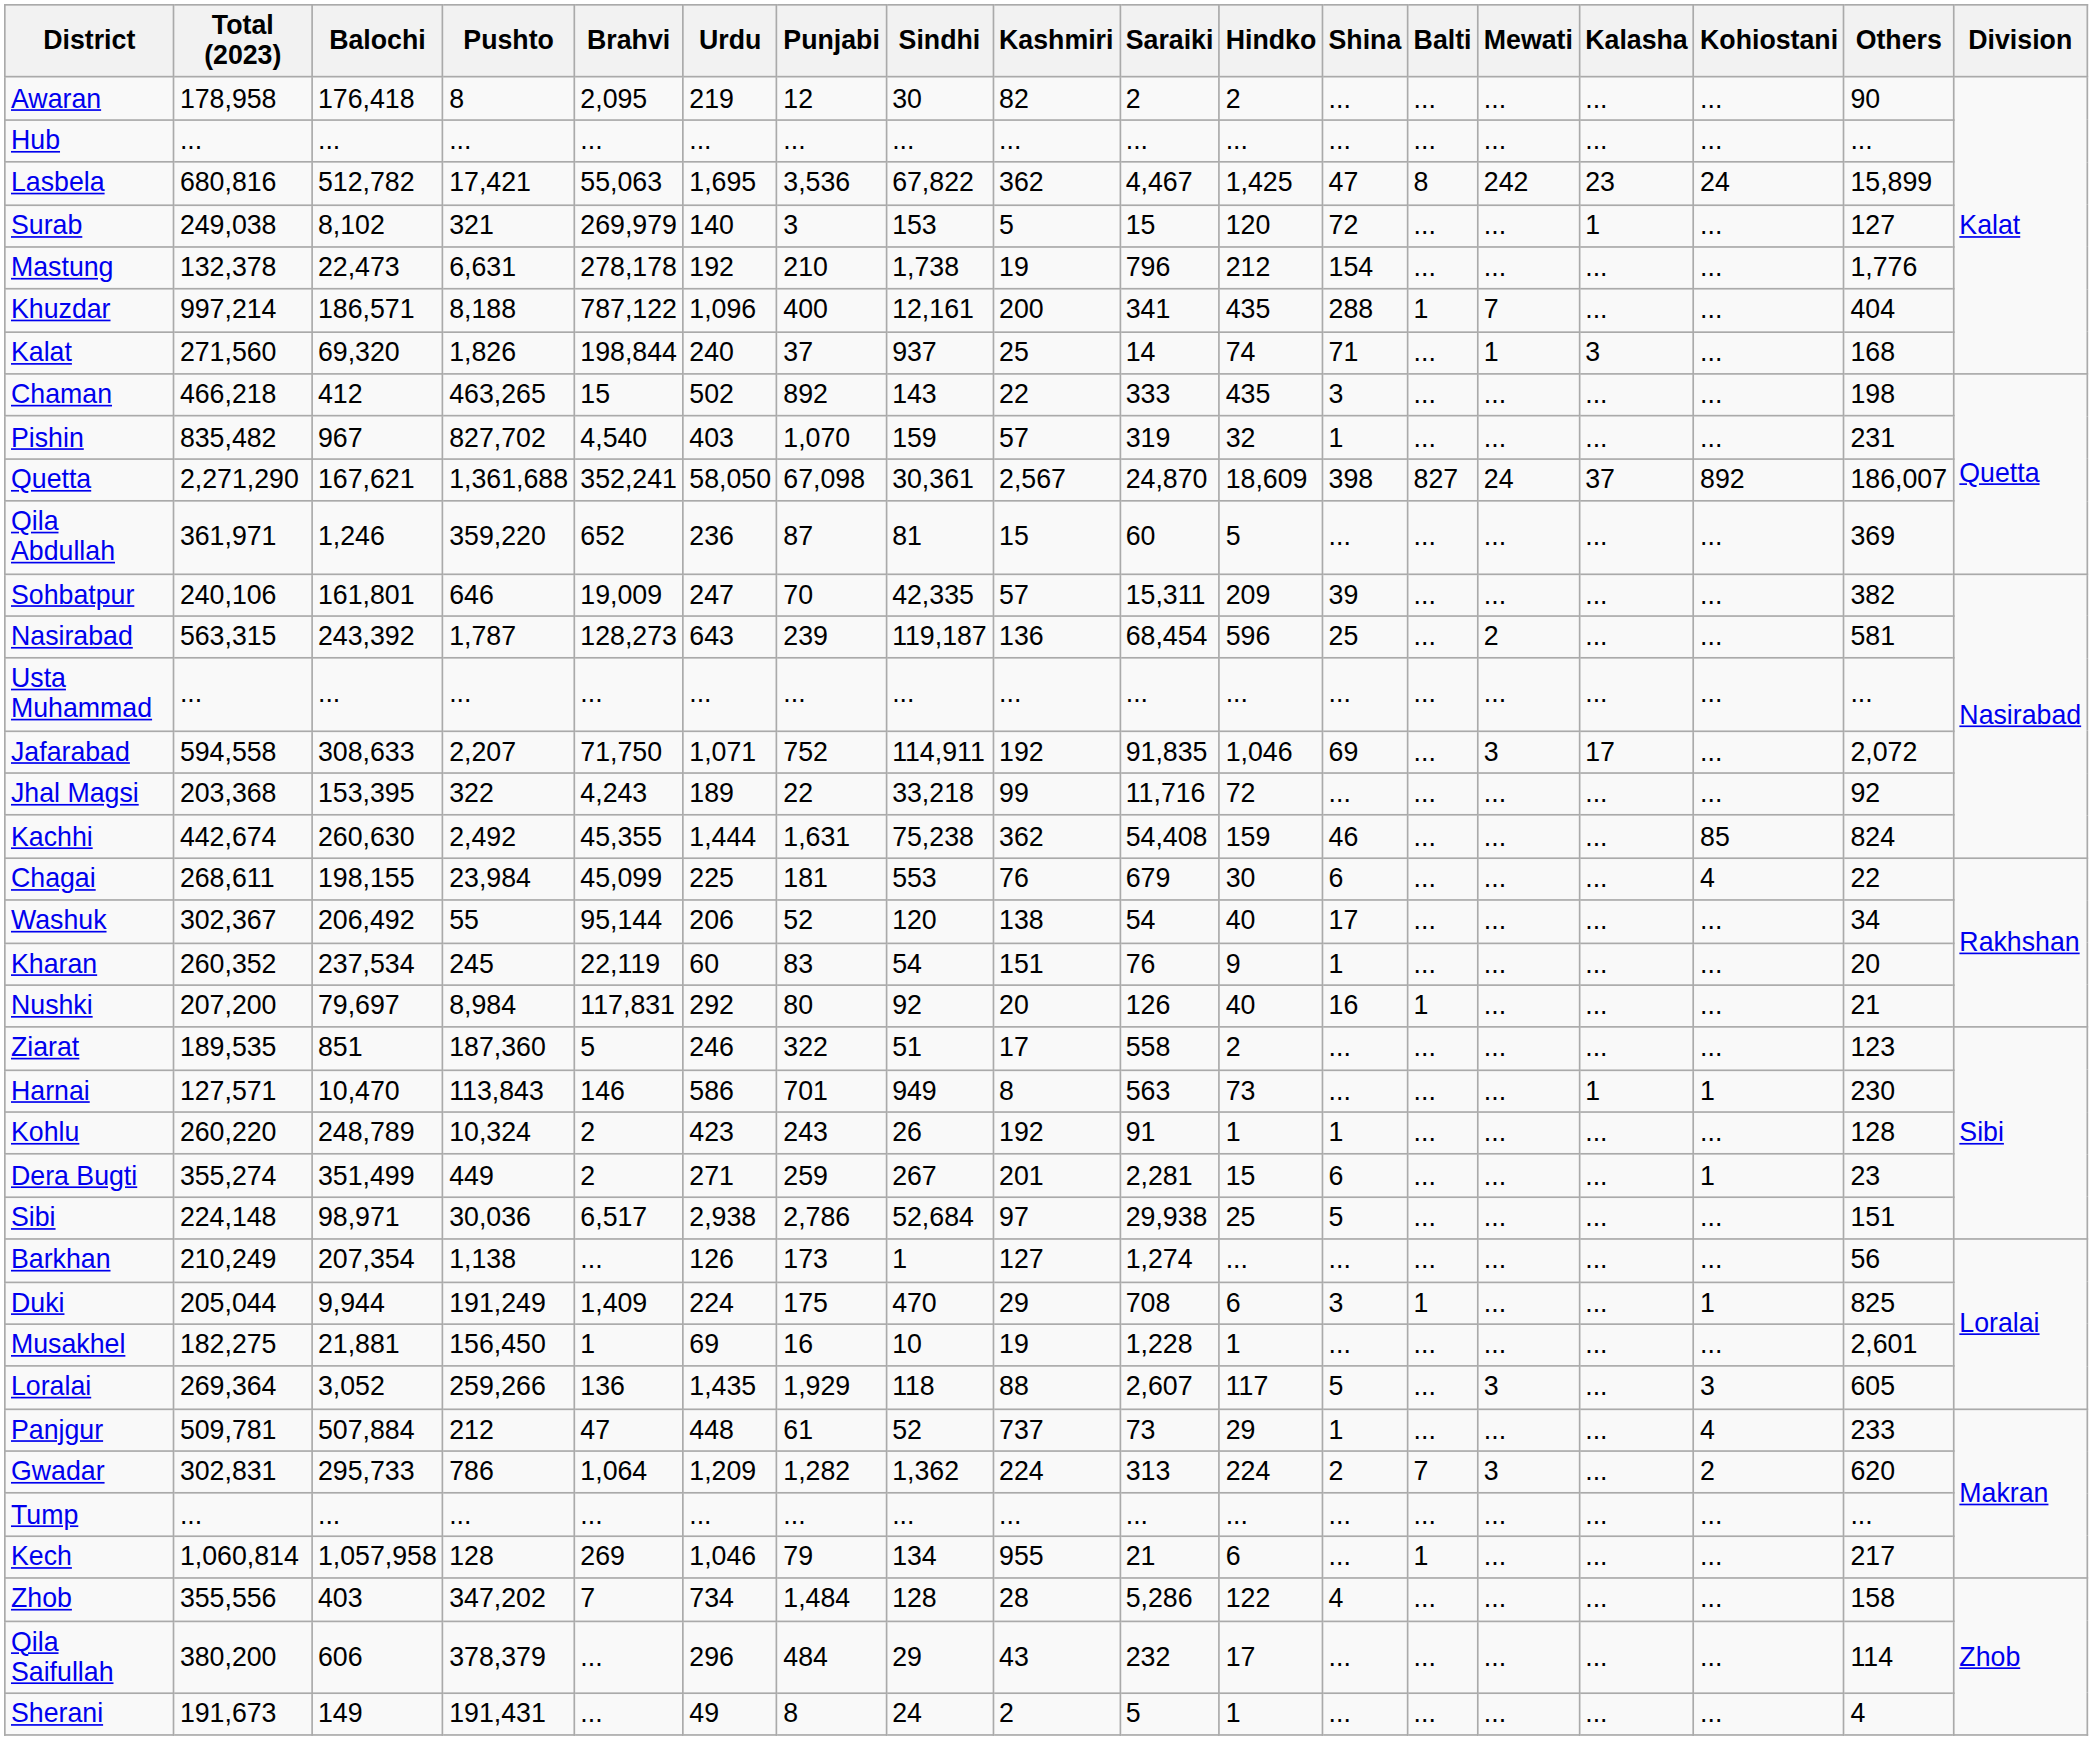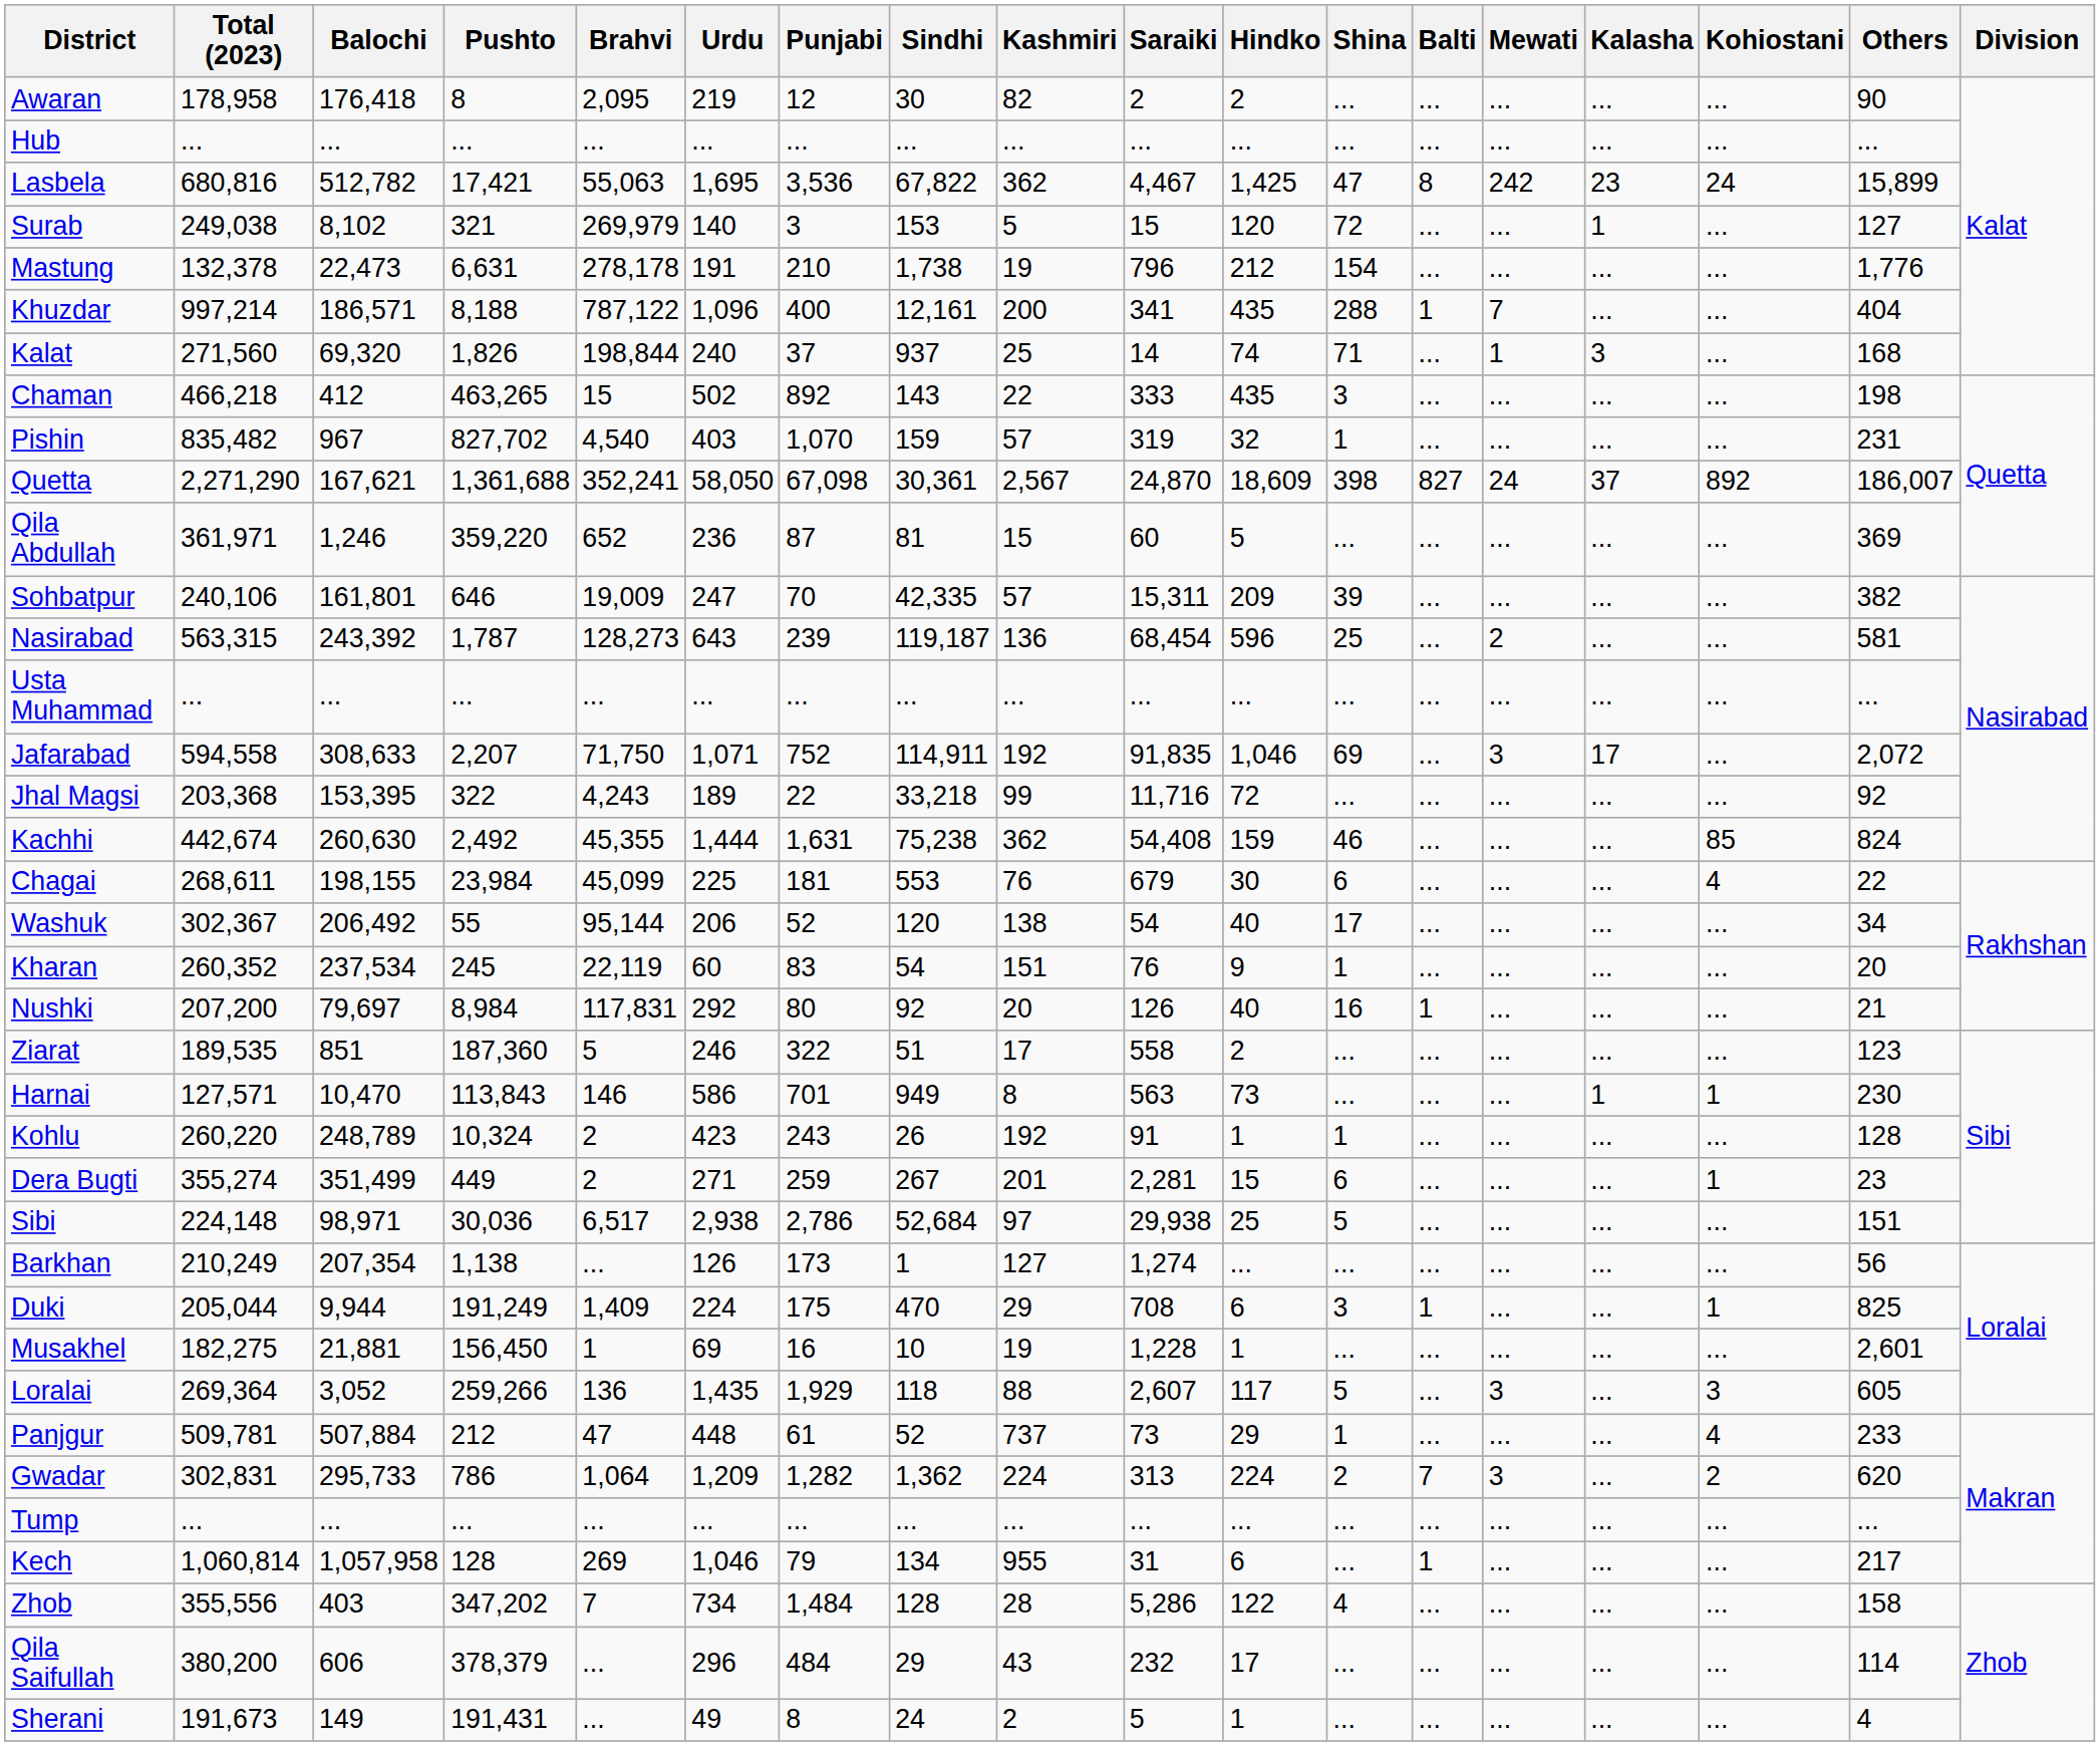Mastung | Urdu: 192 -> 191
Kech | Saraiki: 21 -> 31
